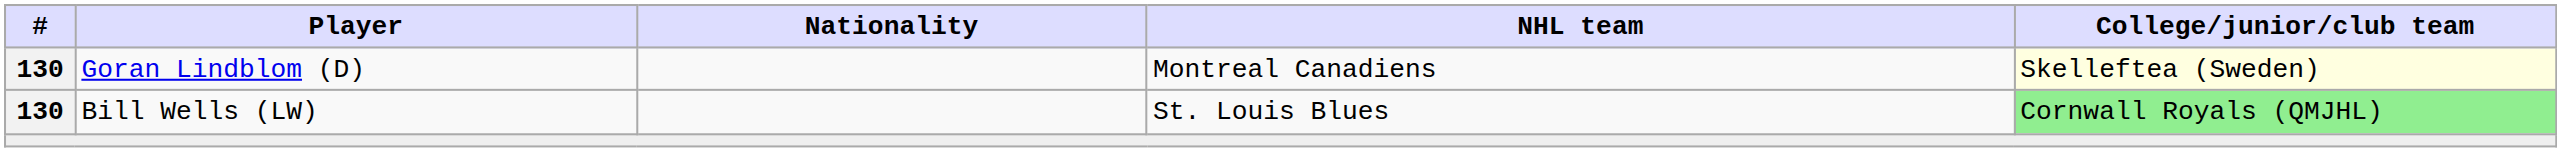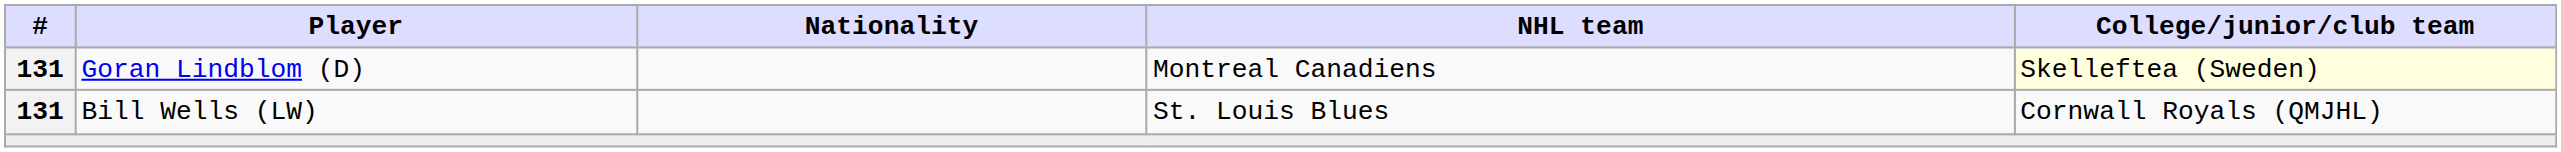Goran Lindblom (D) | #: 130 -> 131
Bill Wells (LW) | #: 130 -> 131
Bill Wells (LW) | College/junior/club team: lightgreen background -> no background
